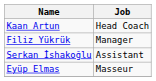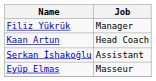rows swapped: Filiz Yükrük <-> Kaan Artun
